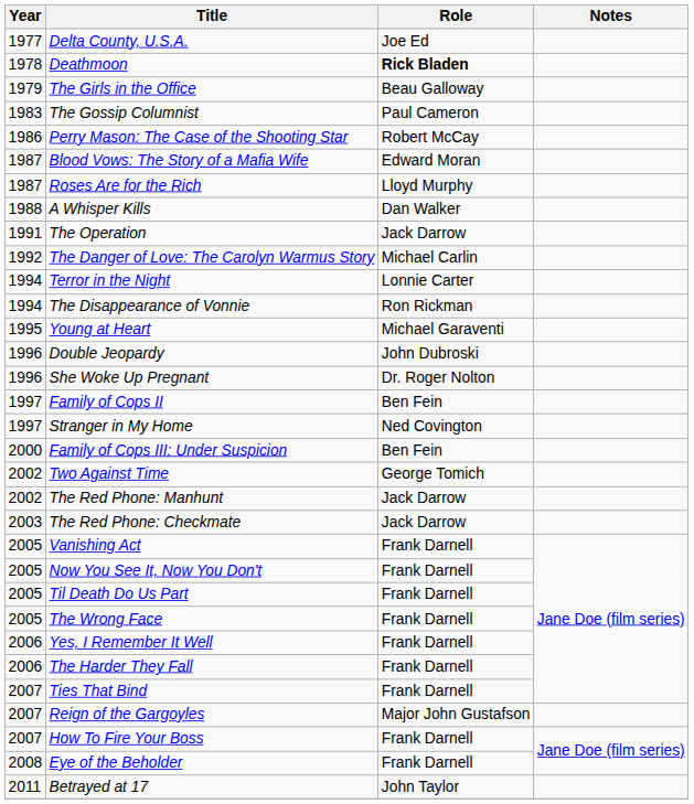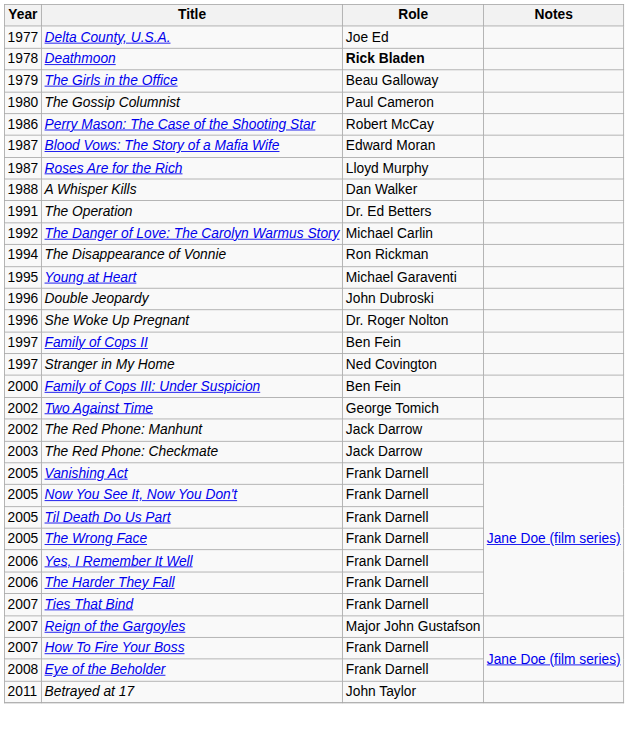The Gossip Columnist | Year: 1983 -> 1980
The Operation | Role: Jack Darrow -> Dr. Ed Betters
- row: 1994 | Terror in the Night | Lonnie Carter
